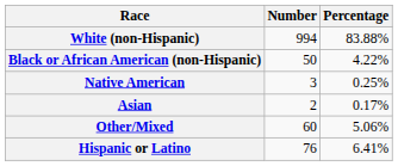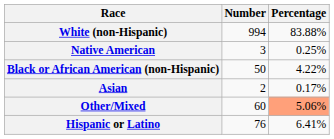rows swapped: Black or African American (non-Hispanic) <-> Native American
Other/Mixed | Percentage: no background -> lightsalmon background
